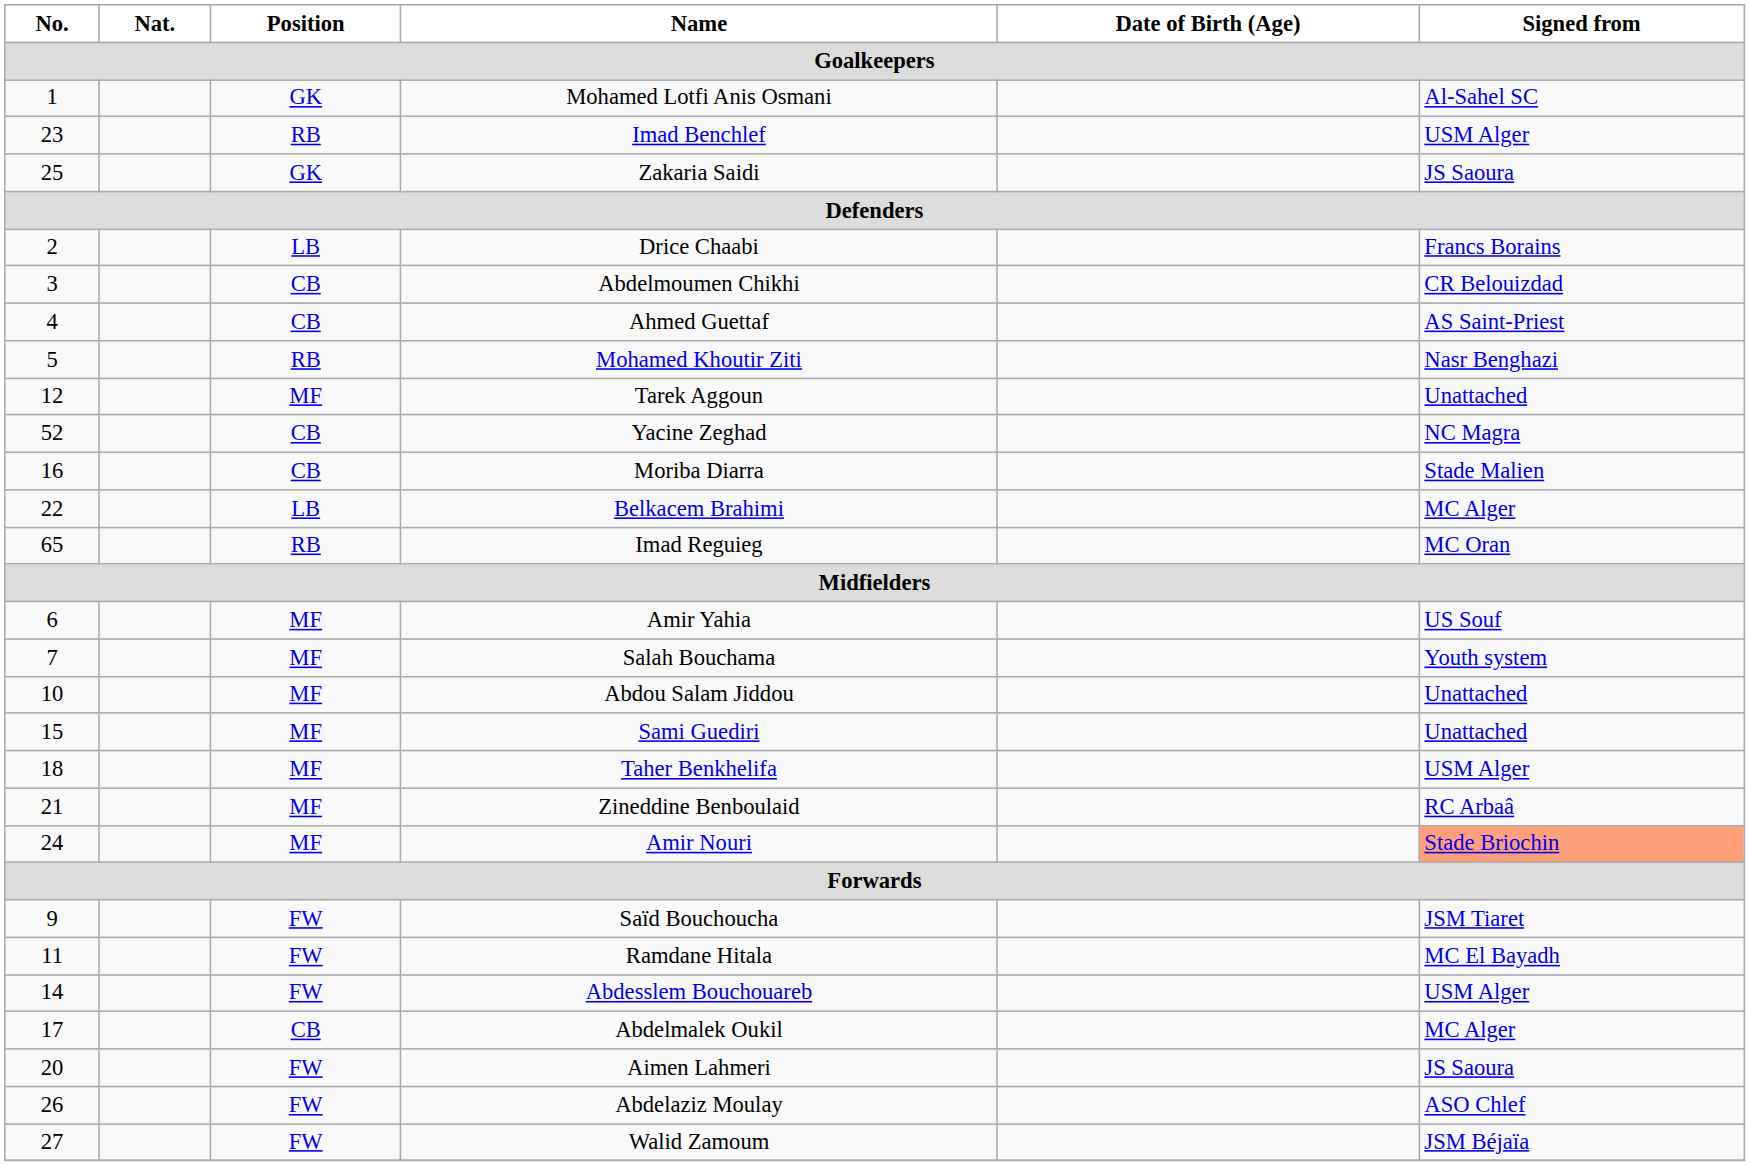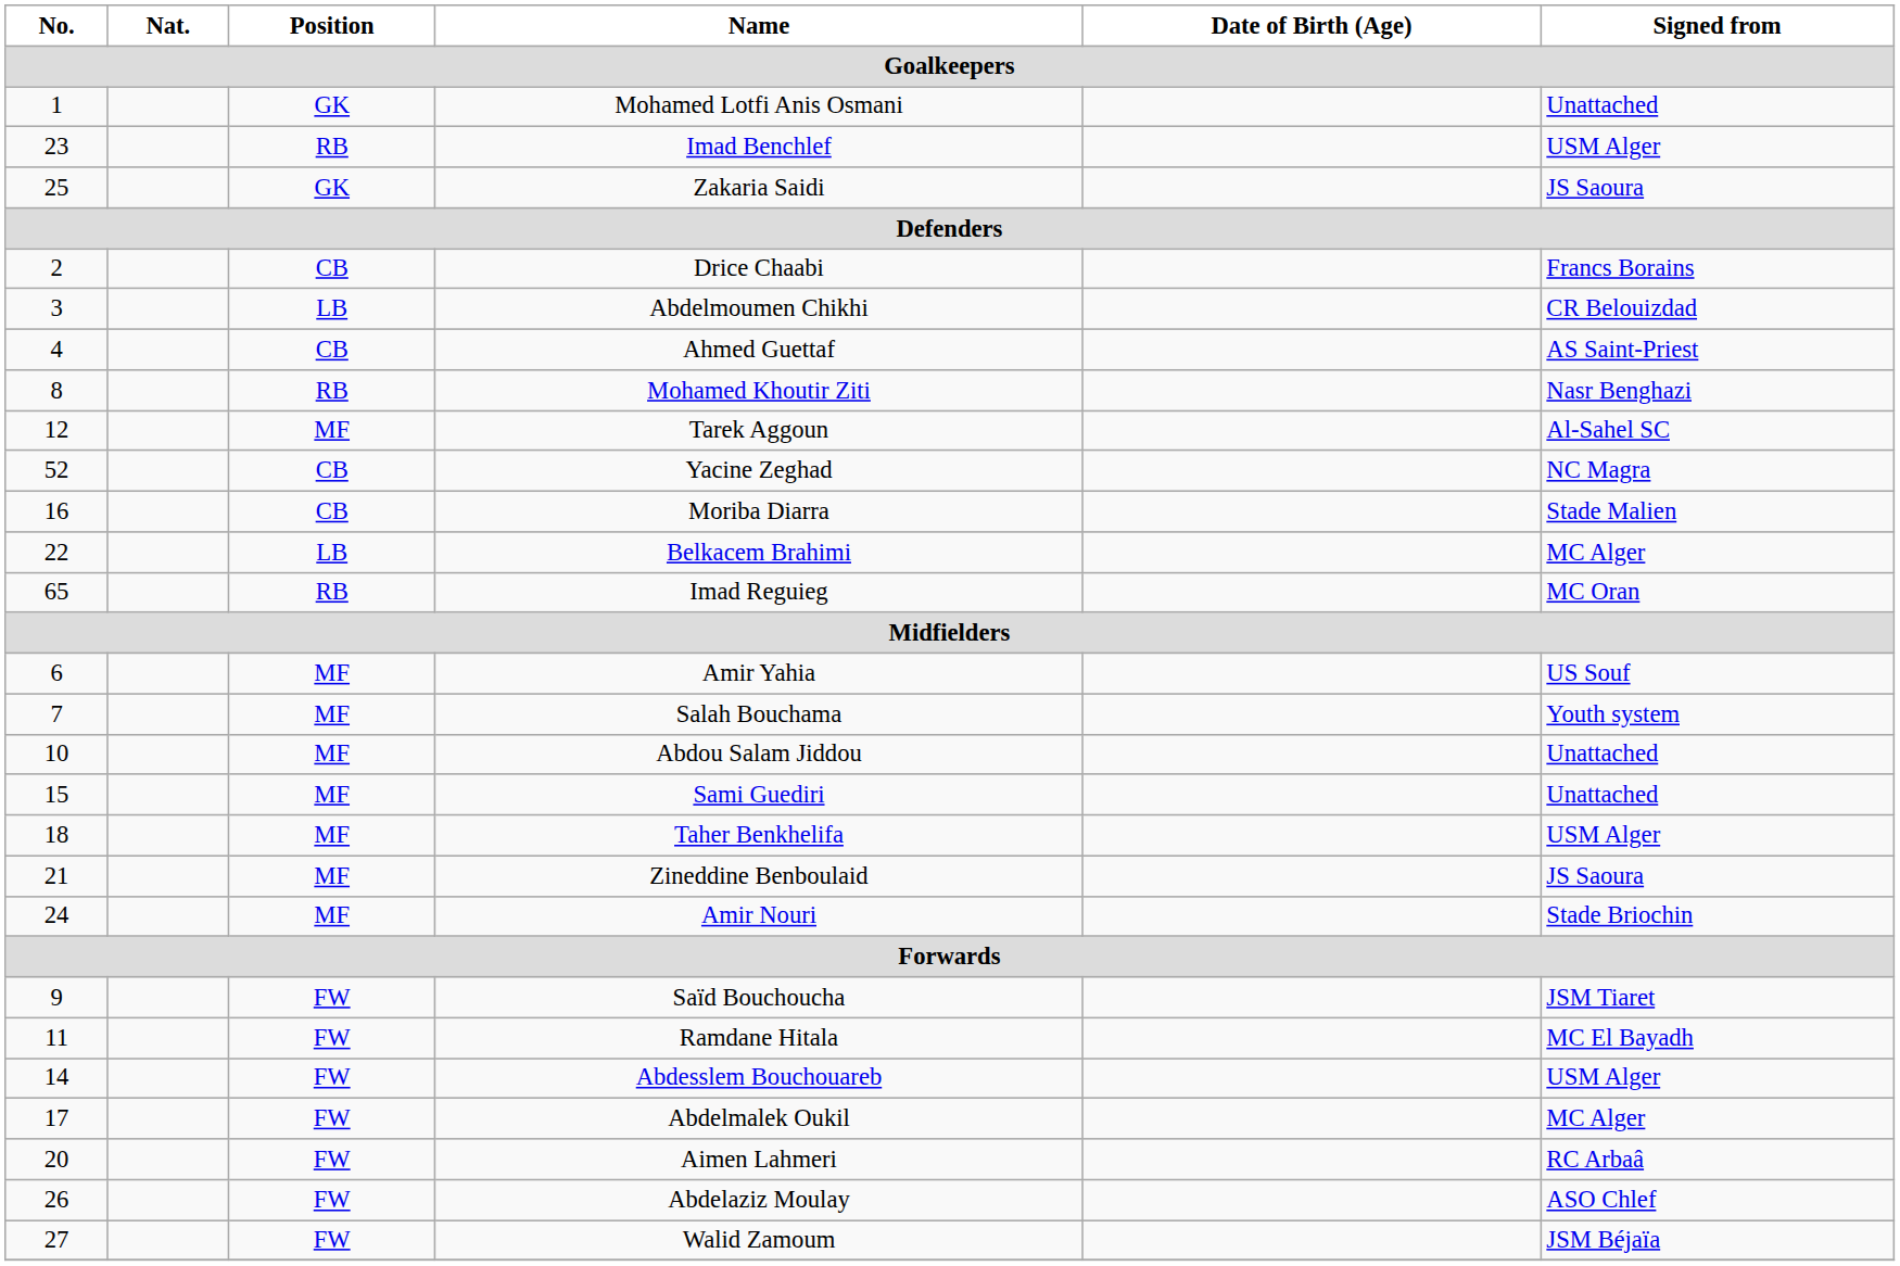Mohamed Lotfi Anis Osmani | Signed from: Al-Sahel SC -> Unattached
Drice Chaabi | Position: LB -> CB
Abdelmoumen Chikhi | Position: CB -> LB
Mohamed Khoutir Ziti | No.: 5 -> 8
Tarek Aggoun | Signed from: Unattached -> Al-Sahel SC
Zineddine Benboulaid | Signed from: RC Arbaâ -> JS Saoura
Amir Nouri | Signed from: lightsalmon background -> no background
Abdelmalek Oukil | Position: CB -> FW
Aimen Lahmeri | Signed from: JS Saoura -> RC Arbaâ
